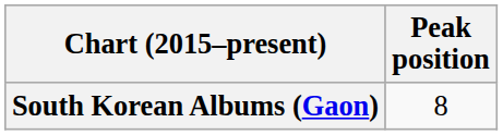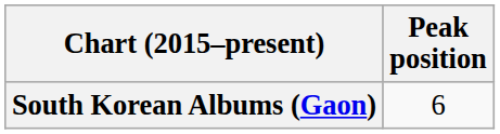South Korean Albums (Gaon) | Peak position: 8 -> 6
